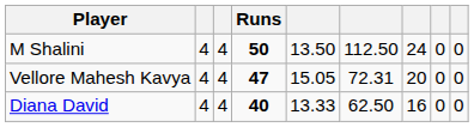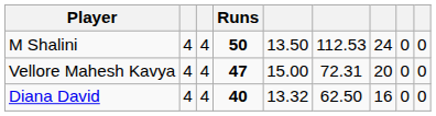M Shalini | column 6: 112.50 -> 112.53
Vellore Mahesh Kavya | column 5: 15.05 -> 15.00
Diana David | column 5: 13.33 -> 13.32
